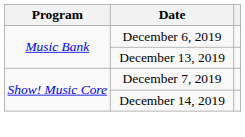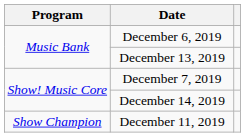+ row: Show Champion | December 11, 2019
